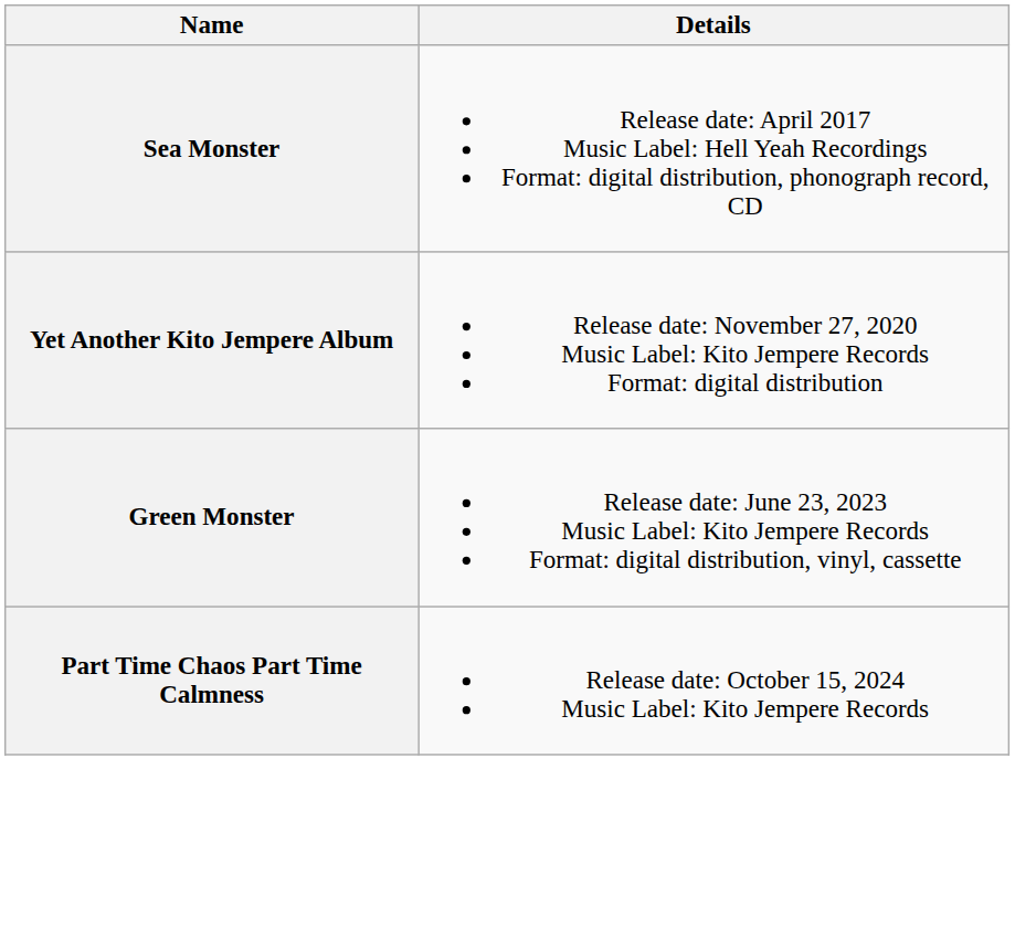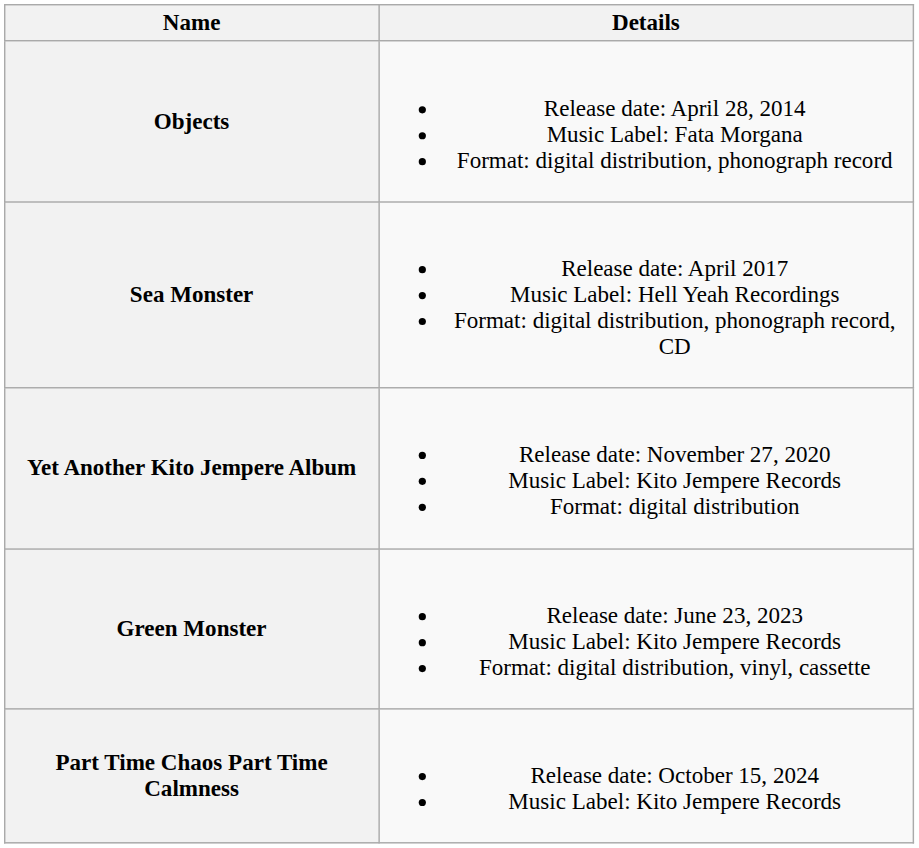+ row: Objects | Release date: April 28, 2014 Music Label: Fata Morgana Format: digital distribution, phonograph record
